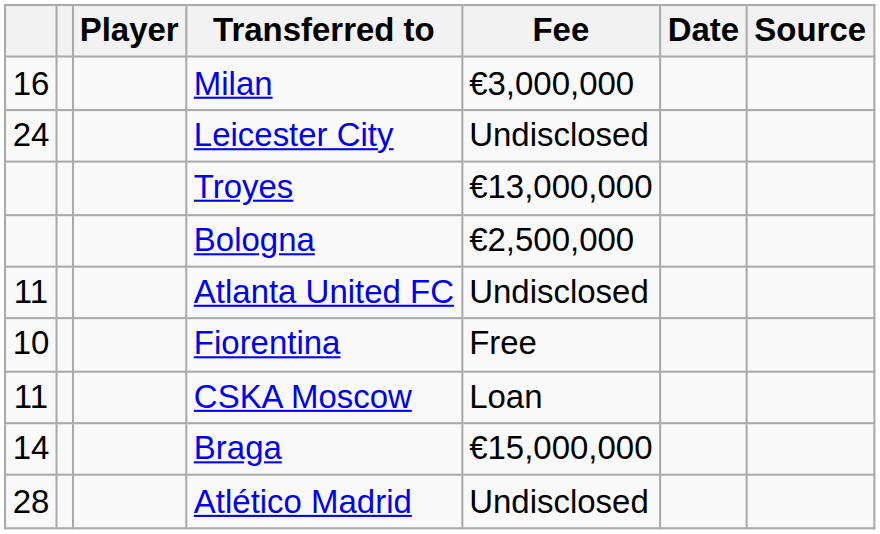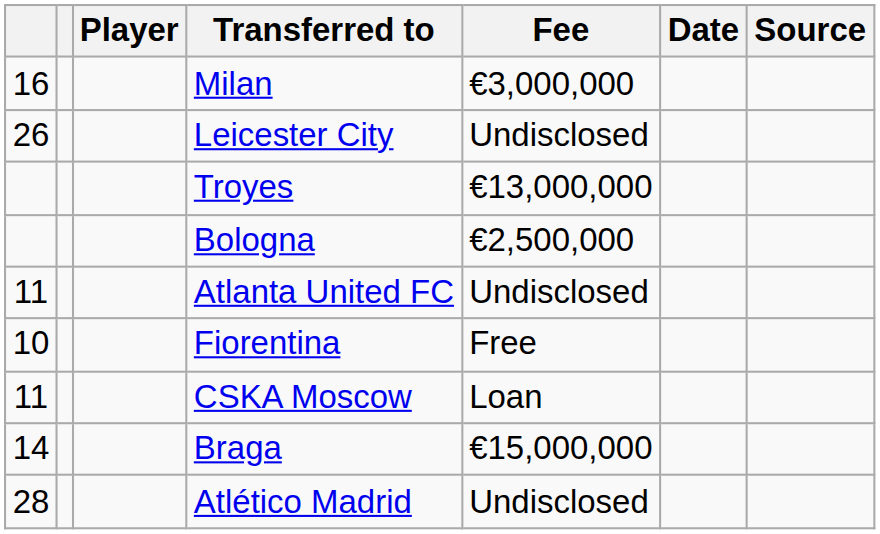Leicester City | column 1: 24 -> 26
